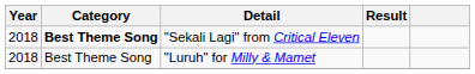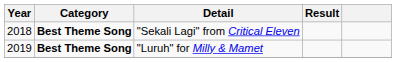"Luruh" for Milly & Mamet | Year: 2018 -> 2019
"Luruh" for Milly & Mamet | Category: normal -> bold
